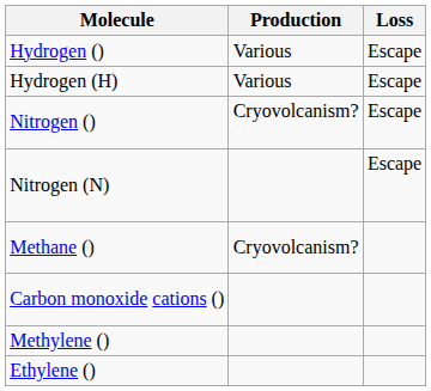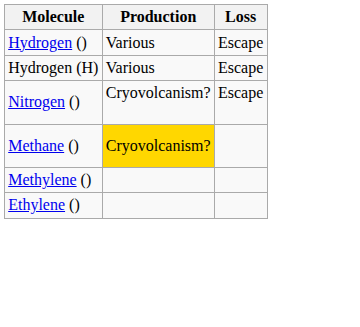- row: Nitrogen (N) | Escape
Methane () | Production: no background -> gold background
- row: Carbon monoxide cations ()
